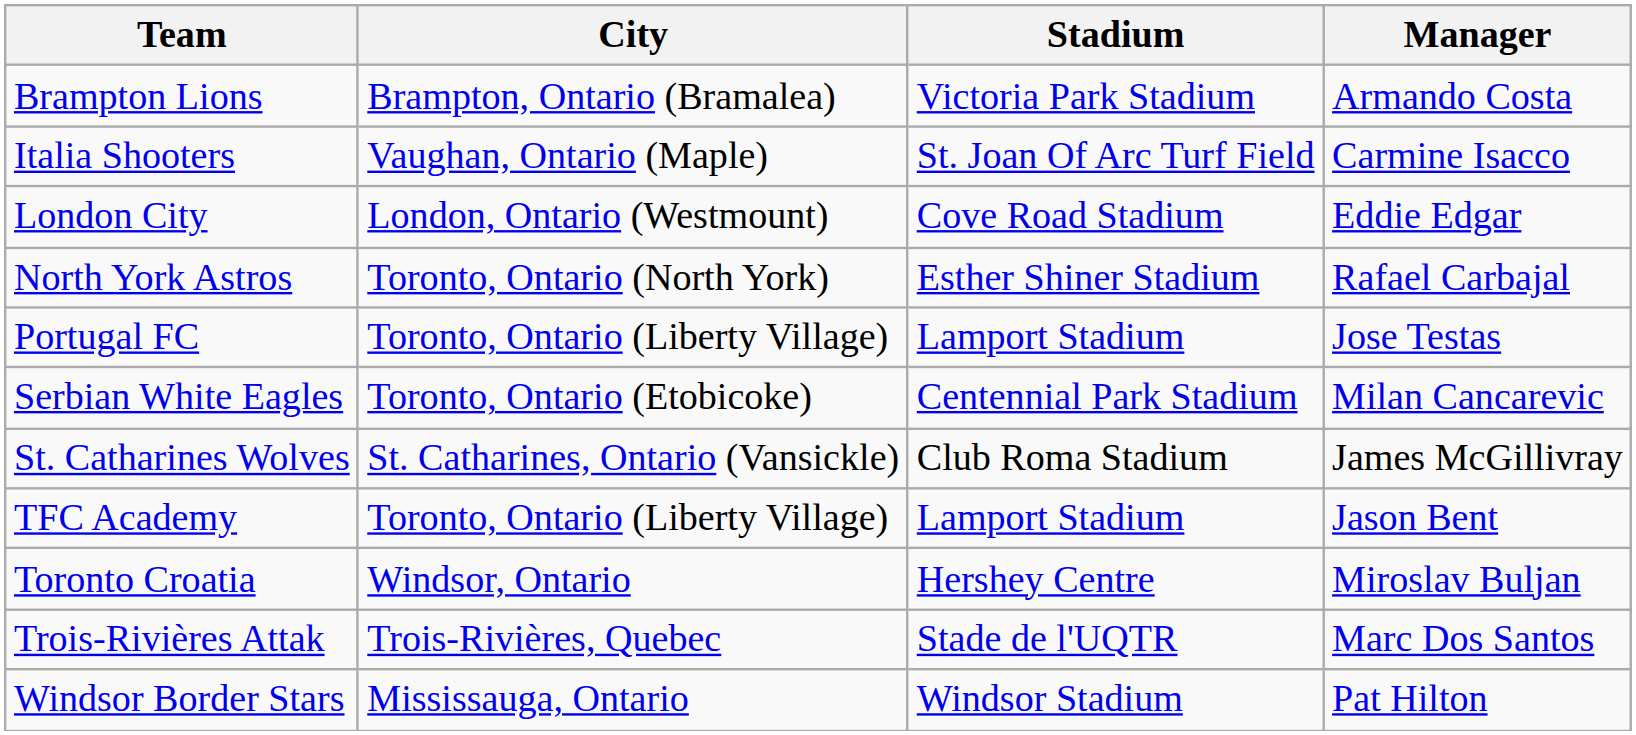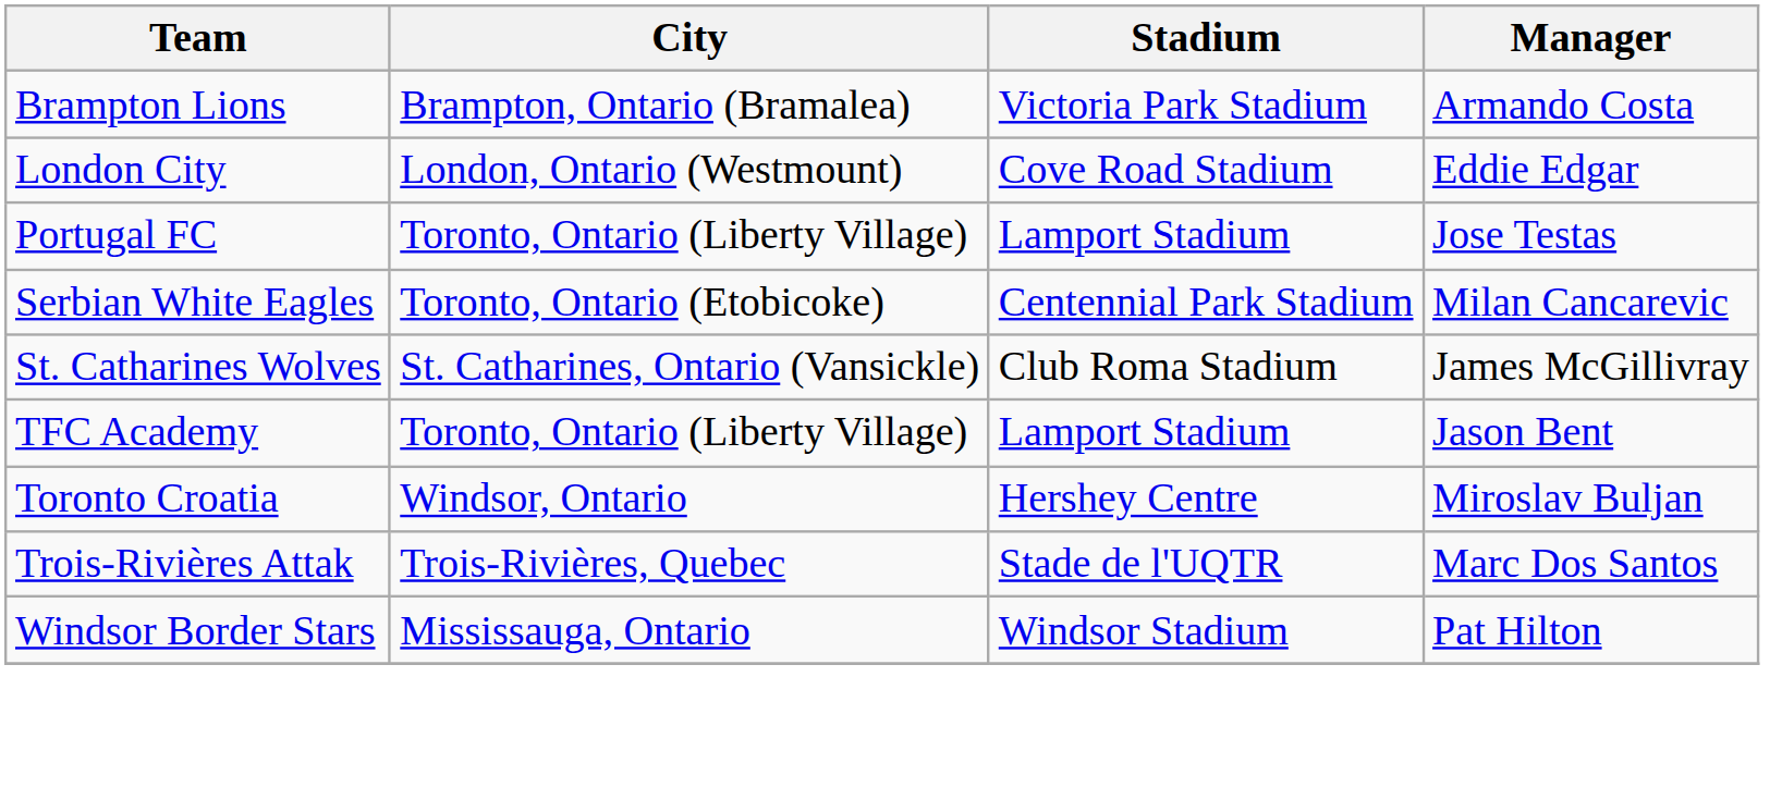- row: Italia Shooters | Vaughan, Ontario (Maple) | St. Joan Of Arc Turf Field | Carmine Isacco
- row: North York Astros | Toronto, Ontario (North York) | Esther Shiner Stadium | Rafael Carbajal
